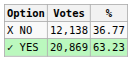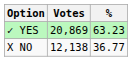rows swapped: ✓ YES <-> X NO
